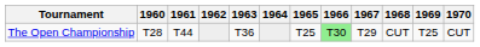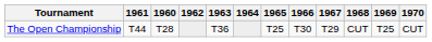columns swapped: 1960 <-> 1961
The Open Championship | 1966: lightgreen background -> no background
